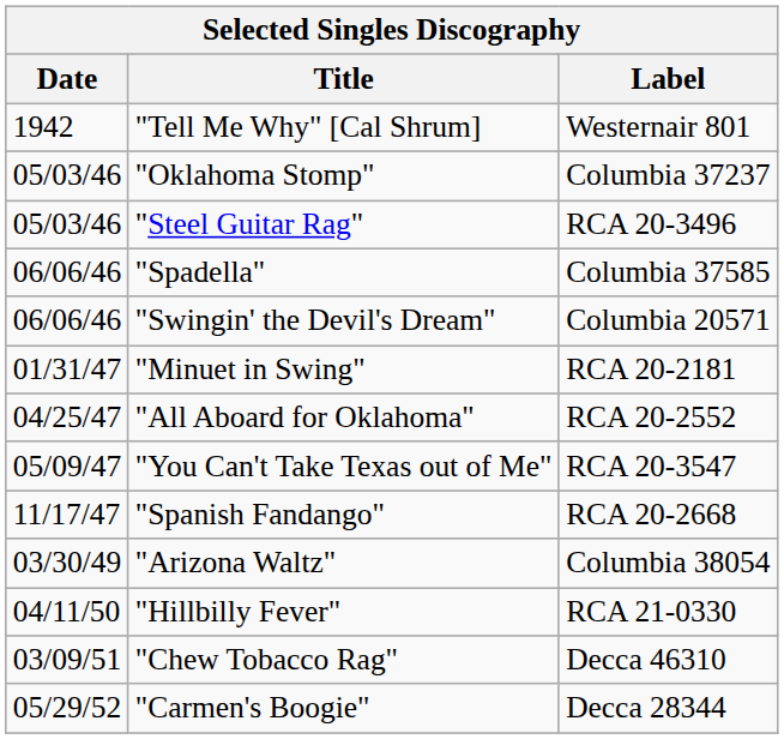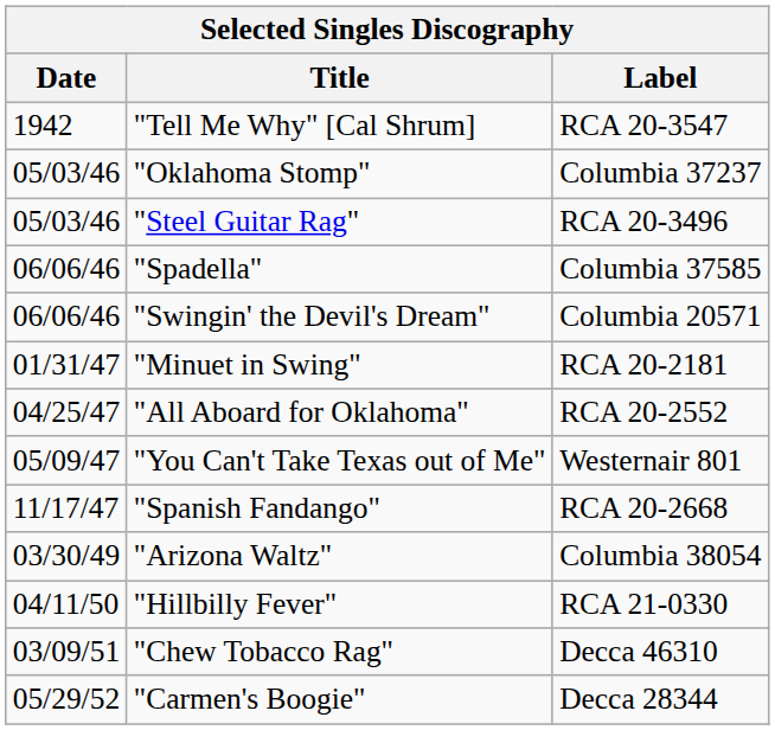"Tell Me Why" [Cal Shrum] | Label: Westernair 801 -> RCA 20-3547
"You Can't Take Texas out of Me" | Label: RCA 20-3547 -> Westernair 801
